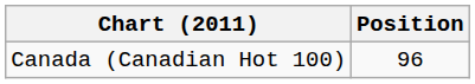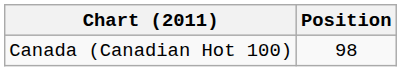Canada (Canadian Hot 100) | Position: 96 -> 98
